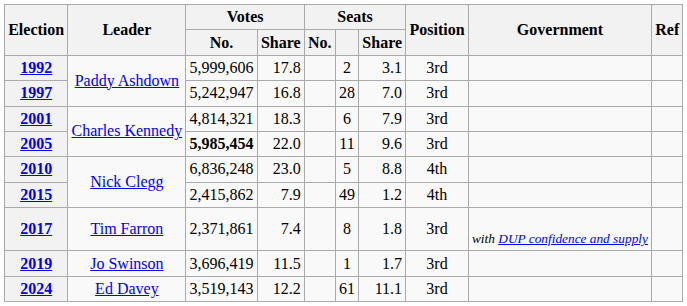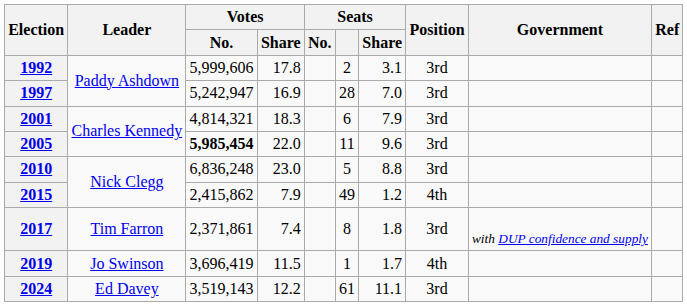1997 | Votes / Share: 16.8 -> 16.9
2010 | Position: 4th -> 3rd
2019 | Position: 3rd -> 4th
